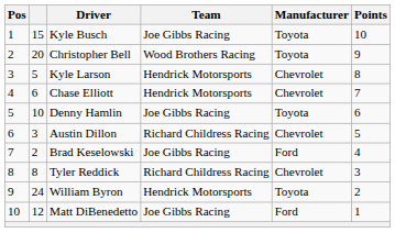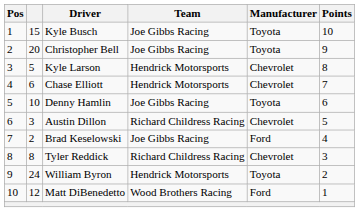Christopher Bell | Team: Wood Brothers Racing -> Joe Gibbs Racing
Matt DiBenedetto | Team: Joe Gibbs Racing -> Wood Brothers Racing
